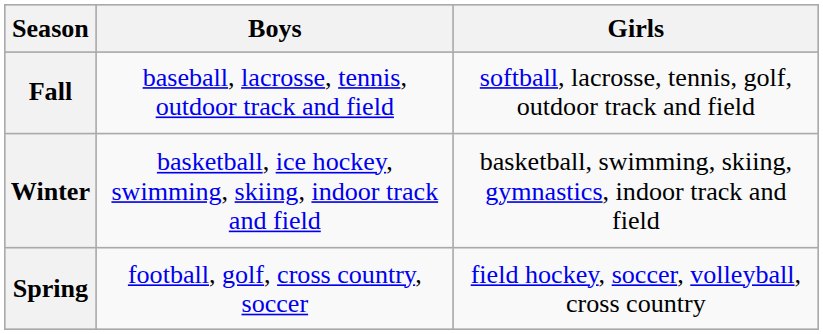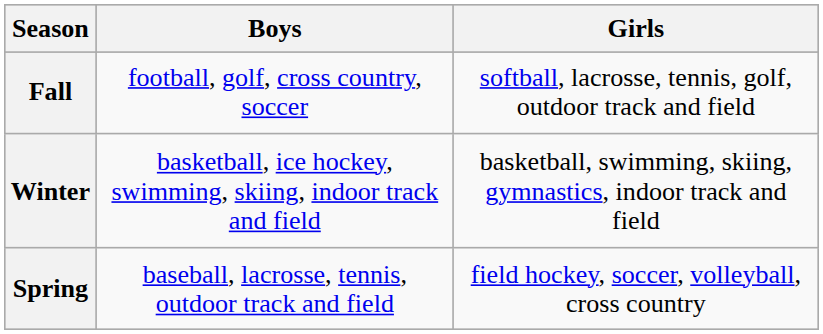Fall | Boys: baseball, lacrosse, tennis, outdoor track and field -> football, golf, cross country, soccer
Spring | Boys: football, golf, cross country, soccer -> baseball, lacrosse, tennis, outdoor track and field
